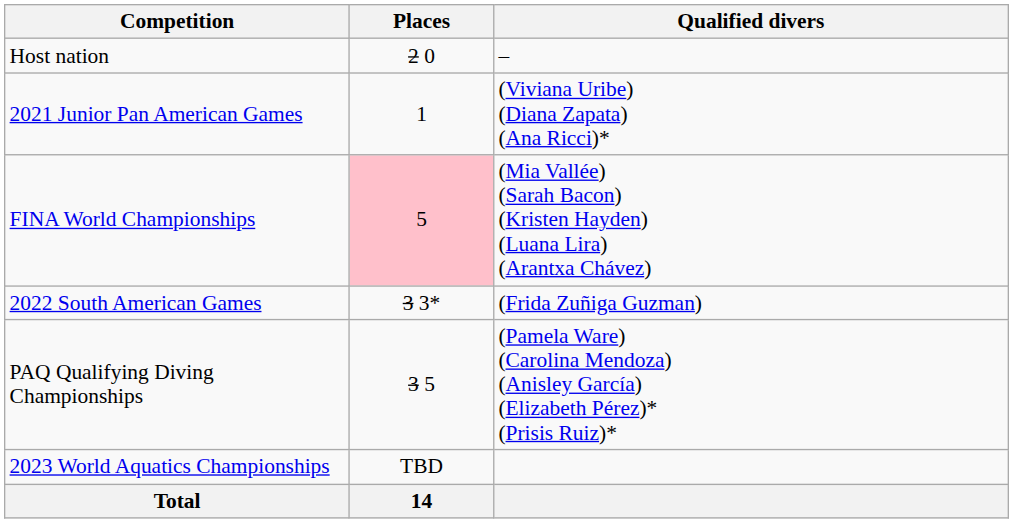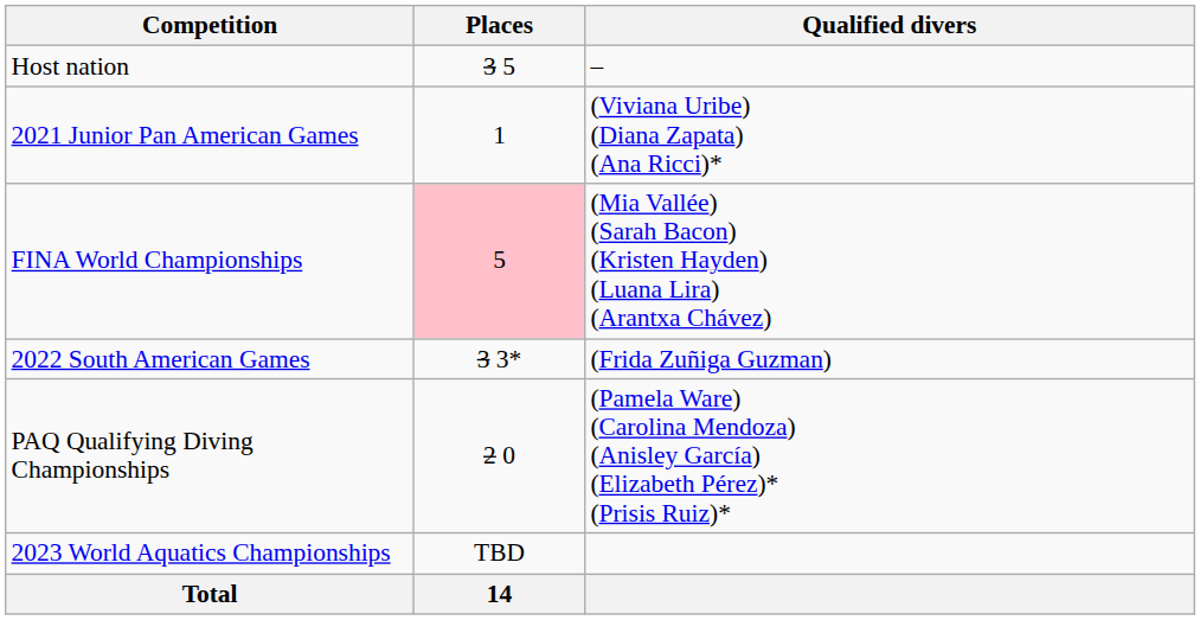Host nation | Places: 2 0 -> 3 5
PAQ Qualifying Diving Championships | Places: 3 5 -> 2 0
